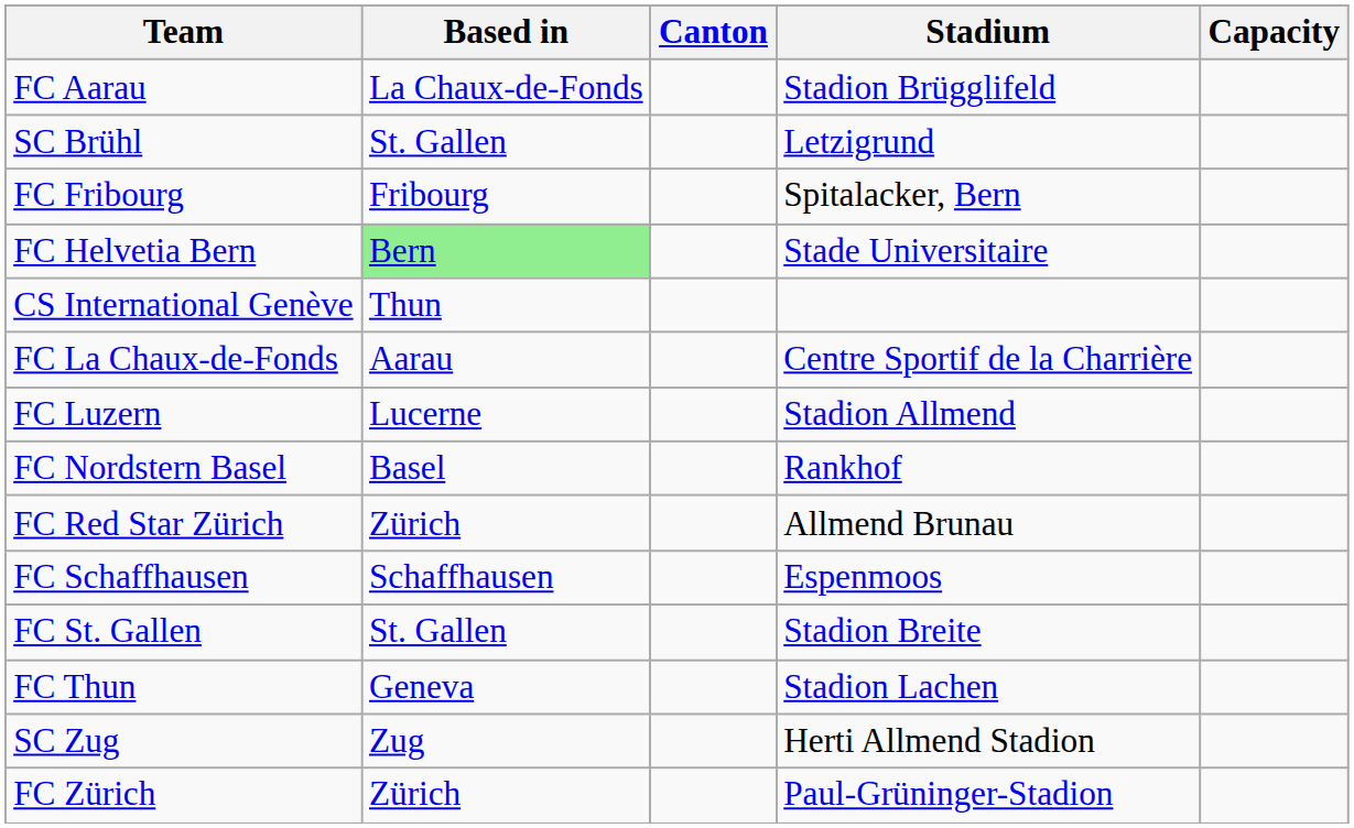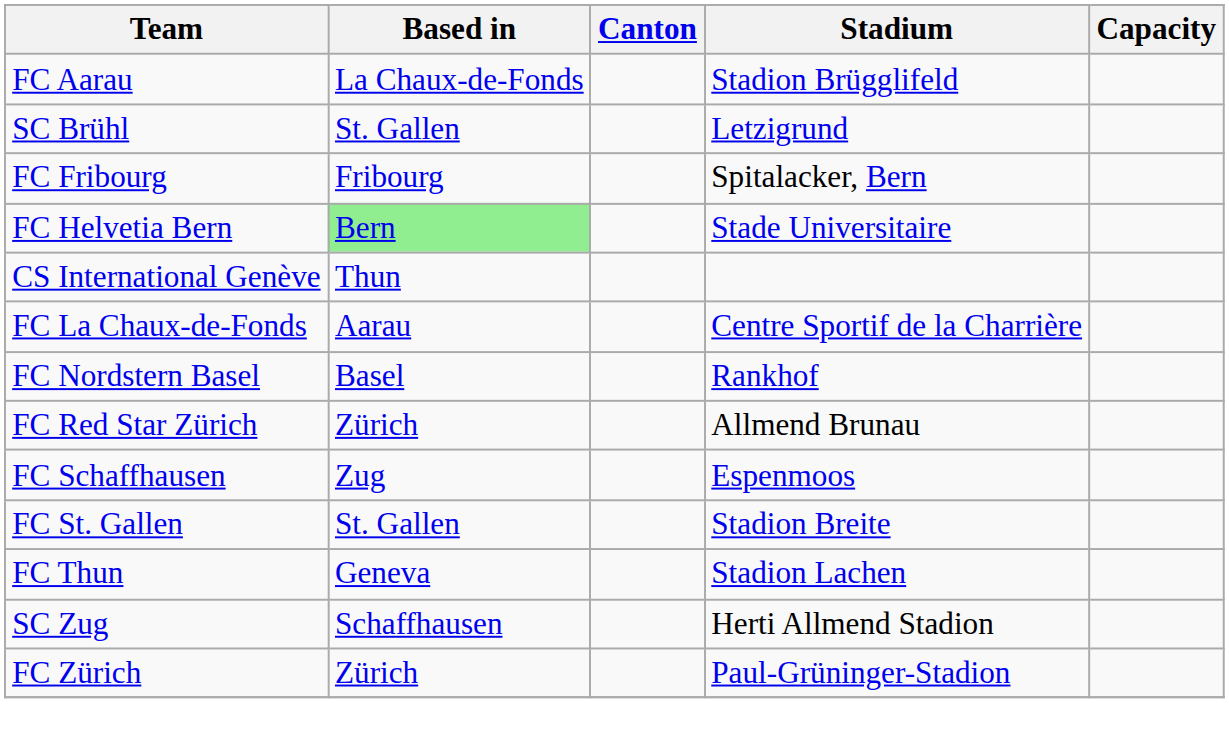- row: FC Luzern | Lucerne | Stadion Allmend
FC Schaffhausen | Based in: Schaffhausen -> Zug
SC Zug | Based in: Zug -> Schaffhausen
